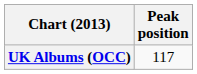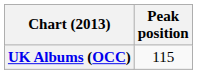UK Albums (OCC) | Peak position: 117 -> 115
